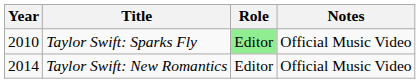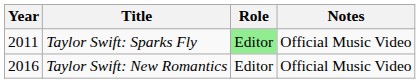Taylor Swift: Sparks Fly | Year: 2010 -> 2011
Taylor Swift: New Romantics | Year: 2014 -> 2016
